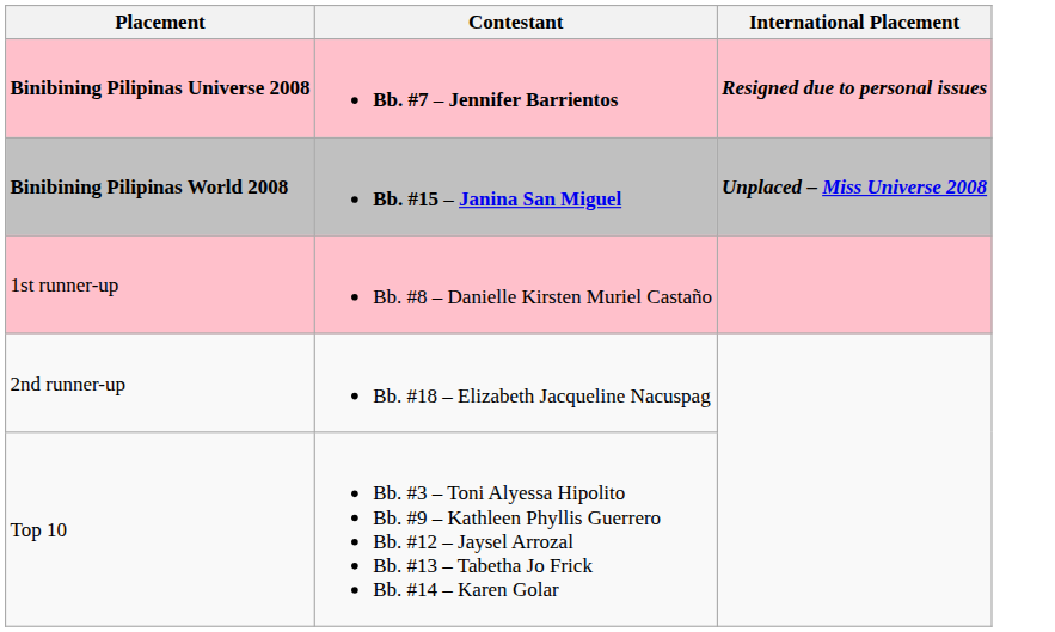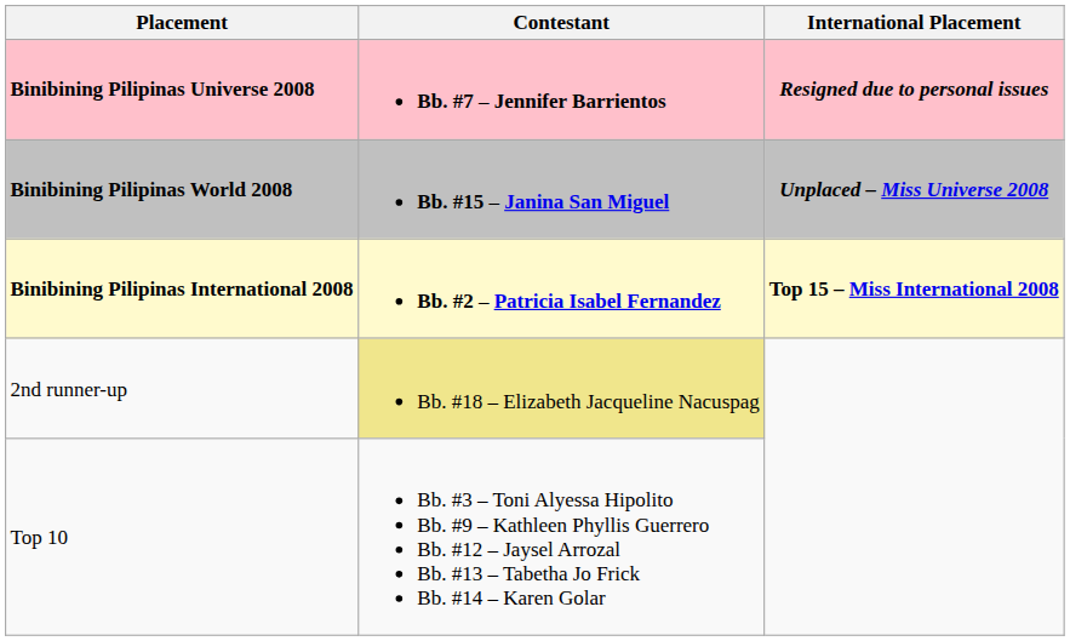+ row: Binibining Pilipinas International 2008 | Bb. #2 – Patricia Isabel Fernandez | Top 15 – Miss International 2008
- row: 1st runner-up | Bb. #8 – Danielle Kirsten Muriel Castaño
2nd runner-up | Contestant: no background -> khaki background
